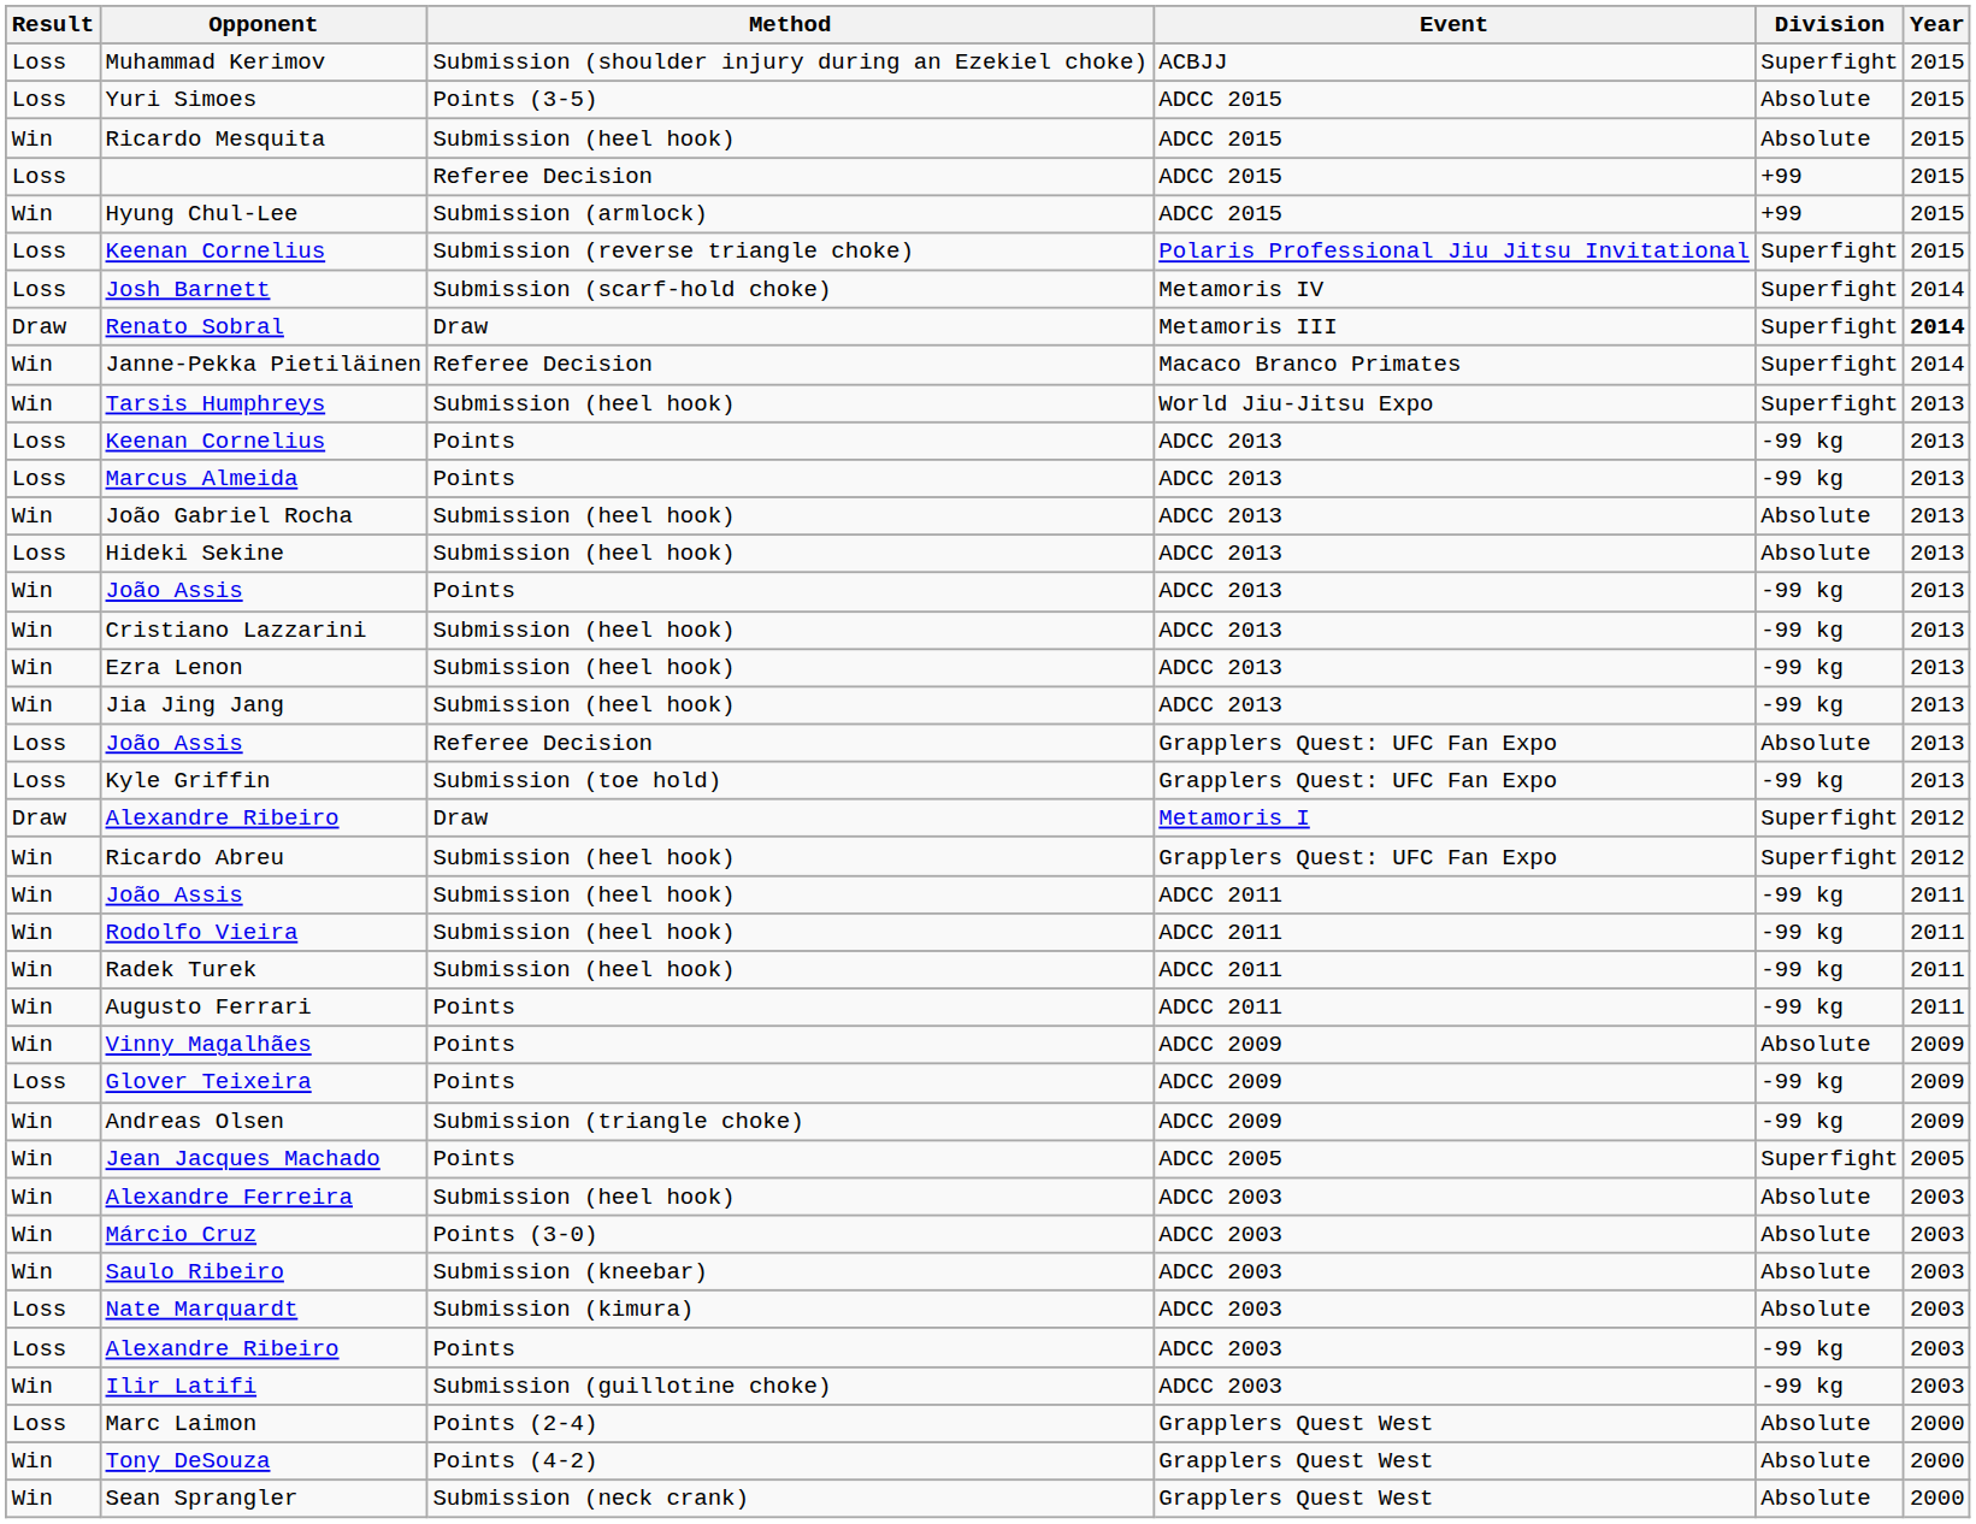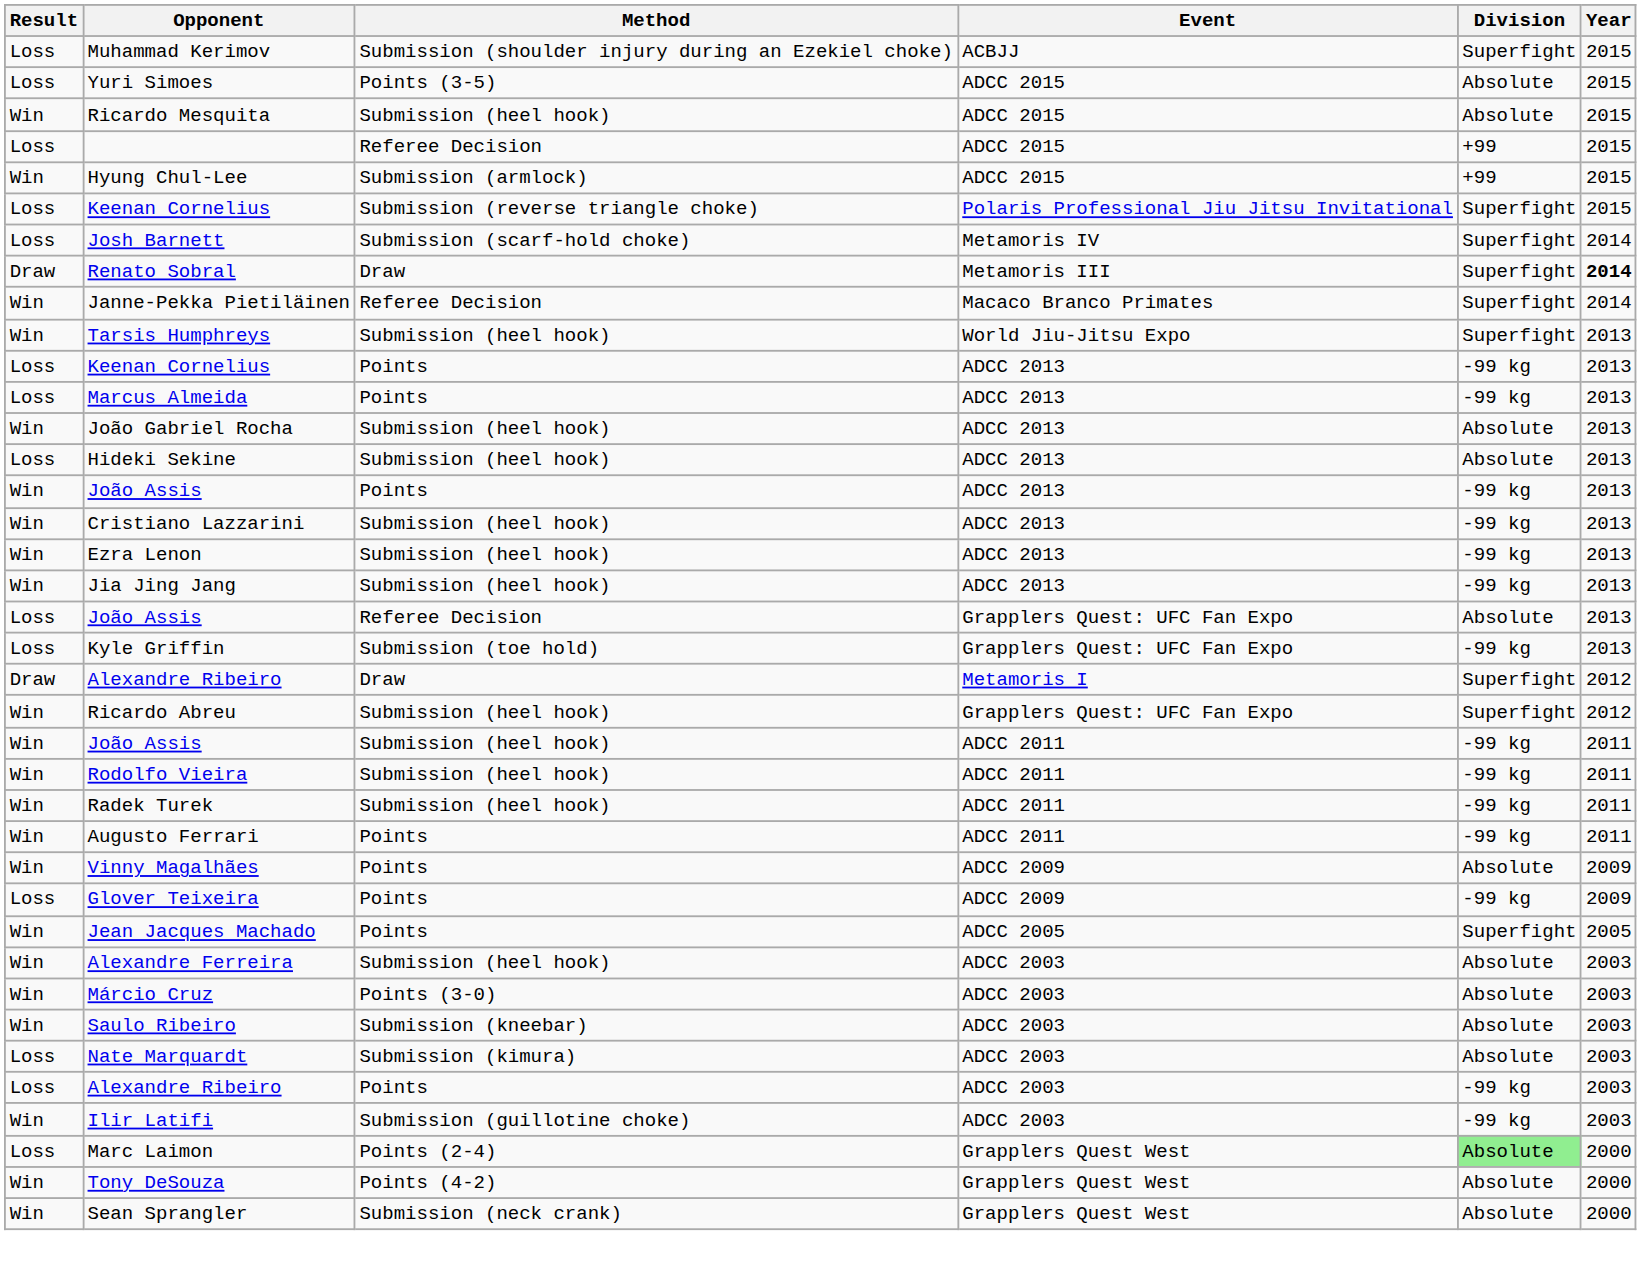- row: Win | Andreas Olsen | Submission (triangle choke) | ADCC 2009 | -99 kg | 2009
Marc Laimon | Division: no background -> lightgreen background
